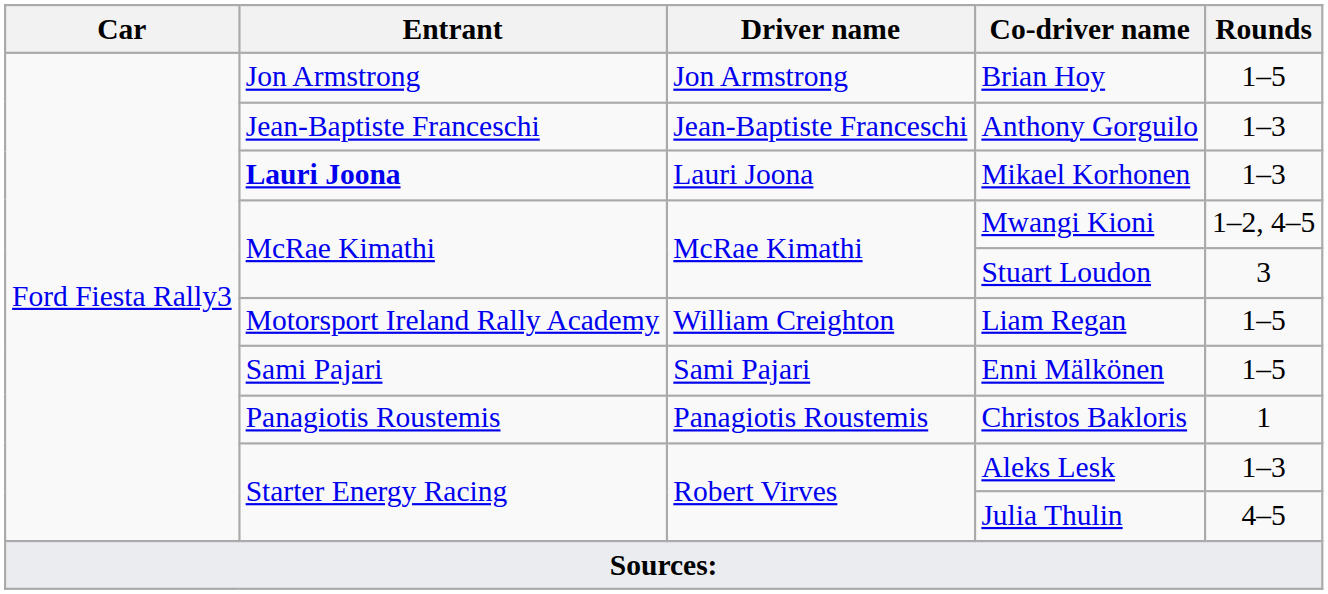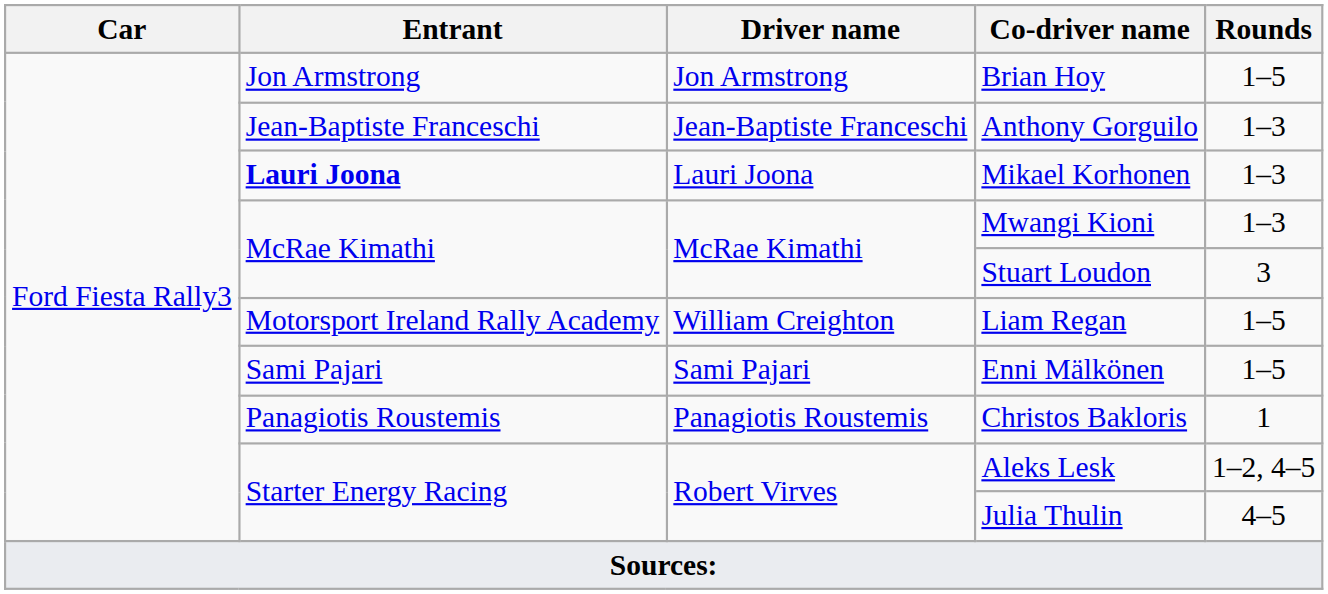Mwangi Kioni | Rounds: 1–2, 4–5 -> 1–3
Aleks Lesk | Rounds: 1–3 -> 1–2, 4–5
